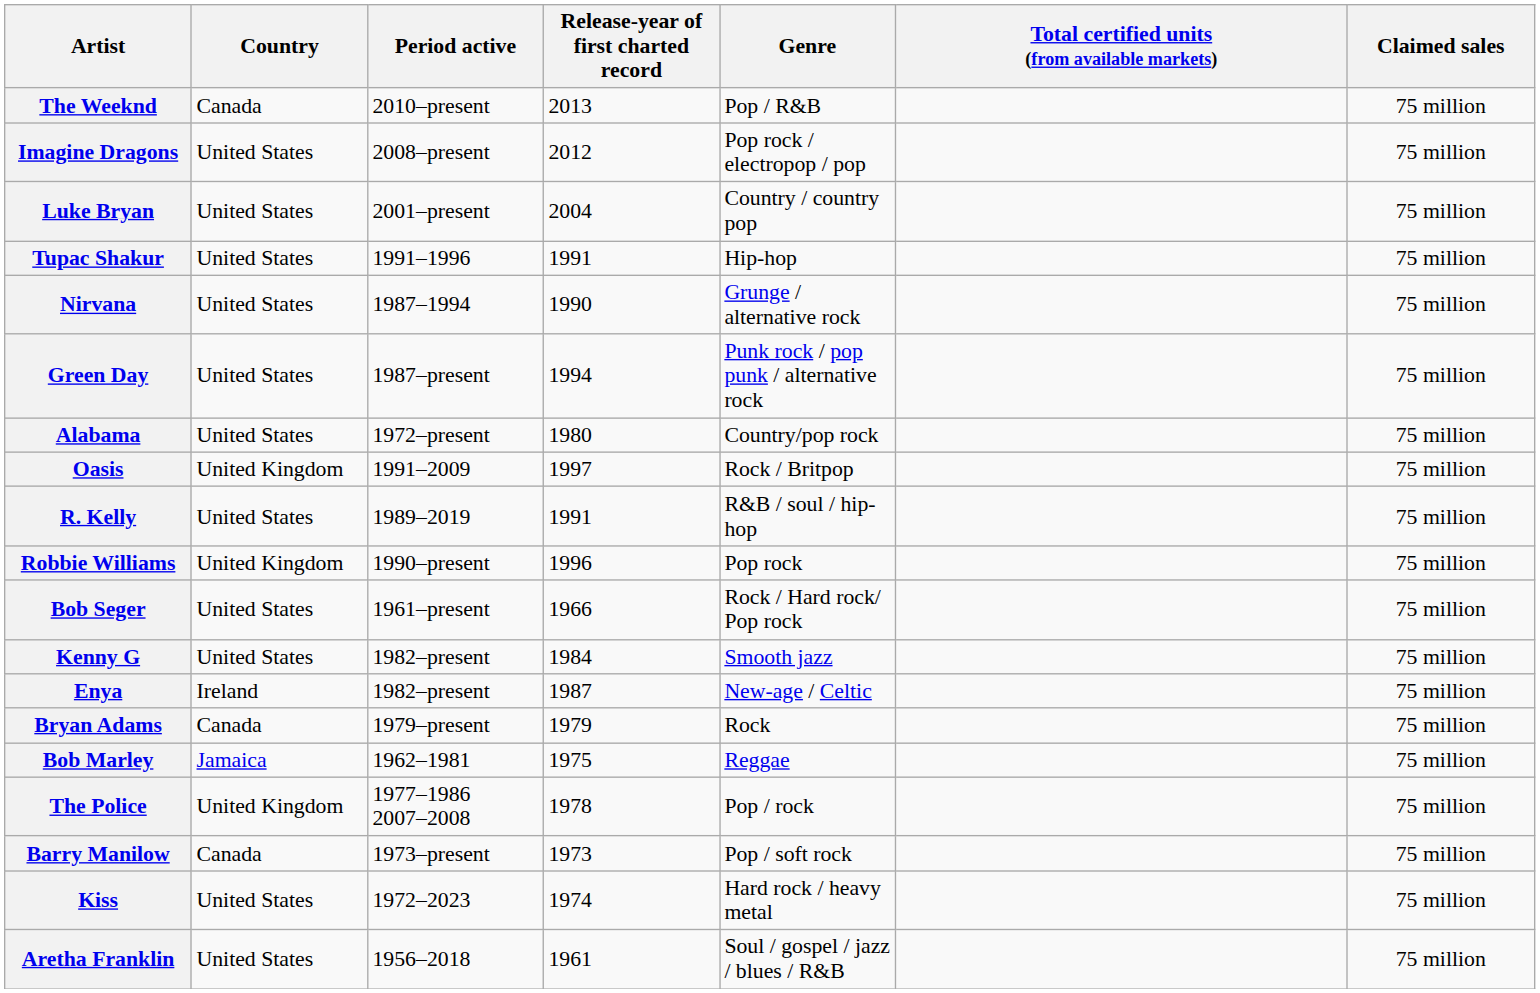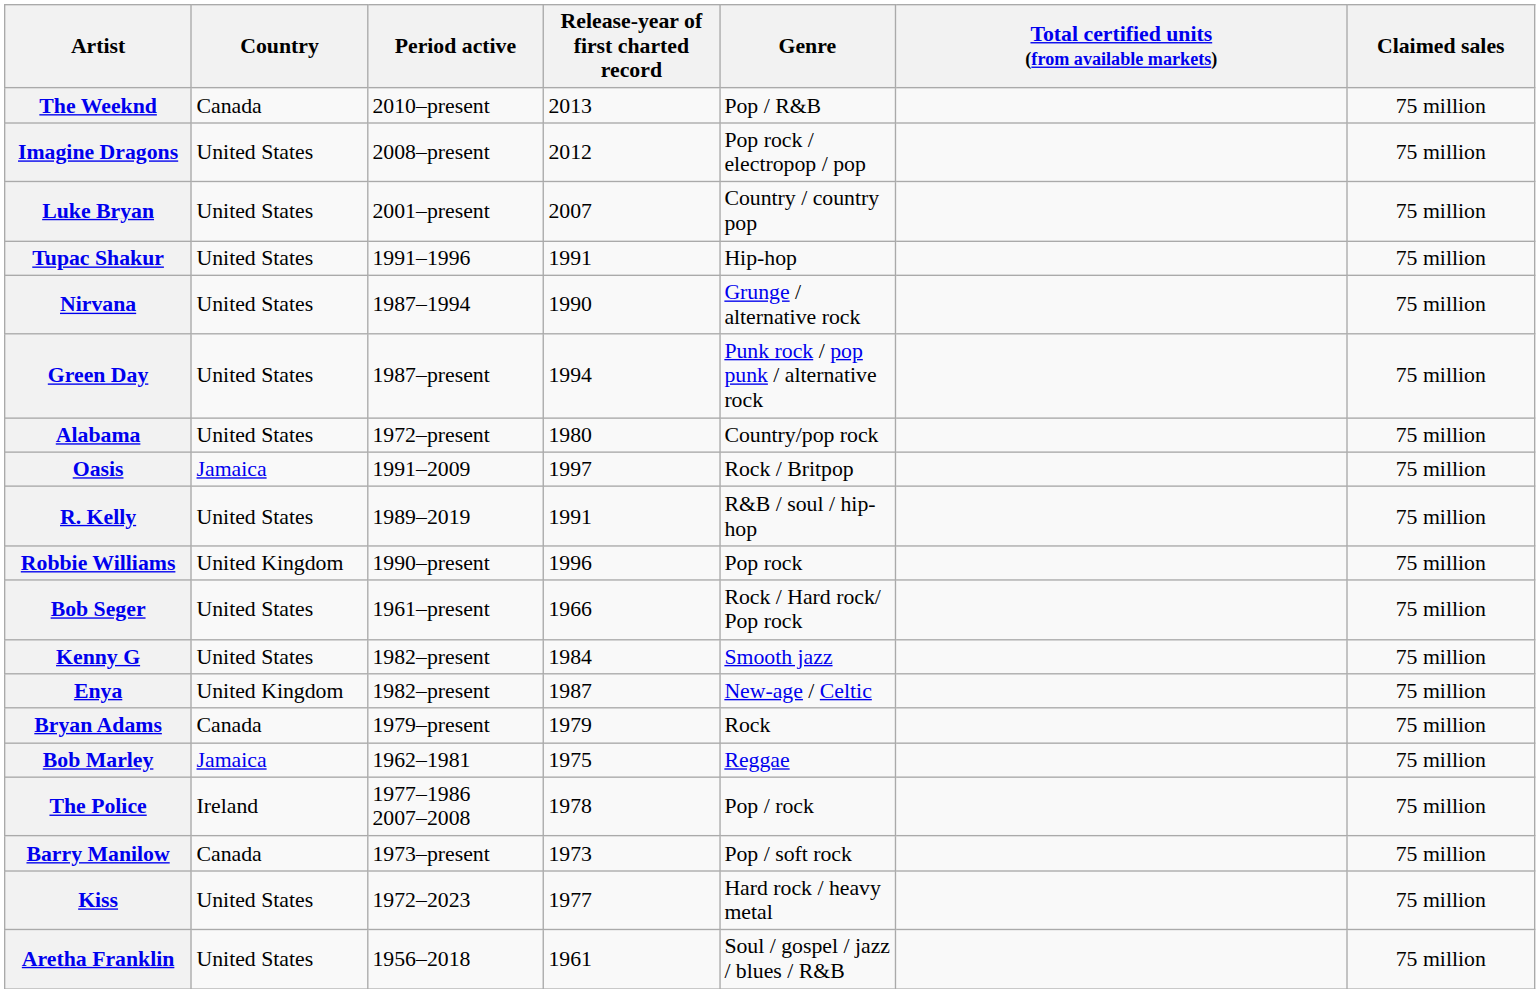Luke Bryan | Release-year of first charted record: 2004 -> 2007
Oasis | Country: United Kingdom -> Jamaica
Enya | Country: Ireland -> United Kingdom
The Police | Country: United Kingdom -> Ireland
Kiss | Release-year of first charted record: 1974 -> 1977
